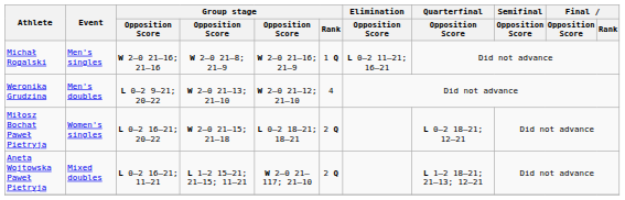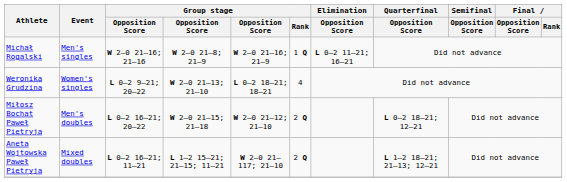Weronika Grudzina | Event: Men's doubles -> Women's singles
Weronika Grudzina | column 5: W 2–0 21–12; 21–10 -> L 0–2 18–21; 18–21
Miłosz Bochat Paweł Pietryja | Event: Women's singles -> Men's doubles
Miłosz Bochat Paweł Pietryja | column 5: L 0–2 18–21; 18–21 -> W 2–0 21–12; 21–10
